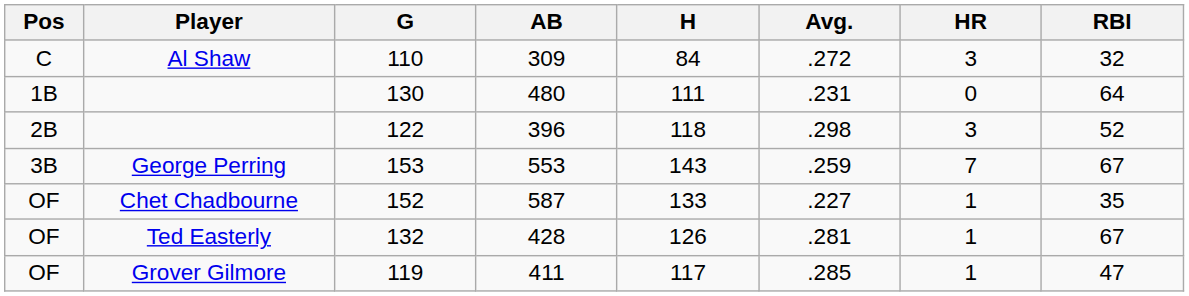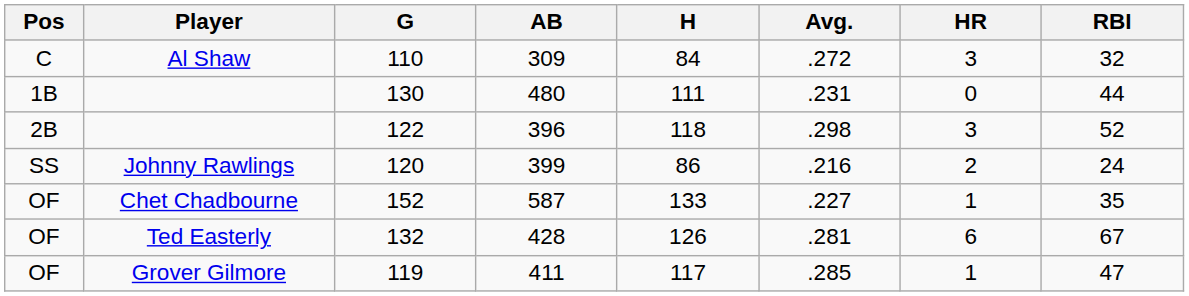130 | RBI: 64 -> 44
+ row: SS | Johnny Rawlings | 120 | 399 | 86 | .216 | 2 | 24
- row: 3B | George Perring | 153 | 553 | 143 | .259 | 7 | 67
132 | HR: 1 -> 6
